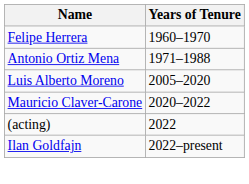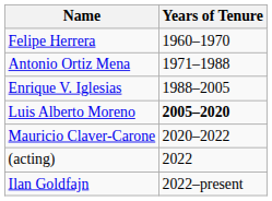+ row: Enrique V. Iglesias | 1988–2005
Luis Alberto Moreno | Years of Tenure: normal -> bold
